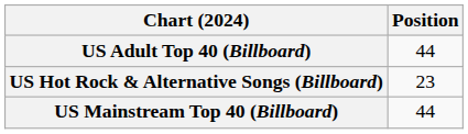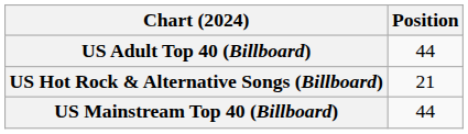US Hot Rock & Alternative Songs (Billboard) | Position: 23 -> 21
